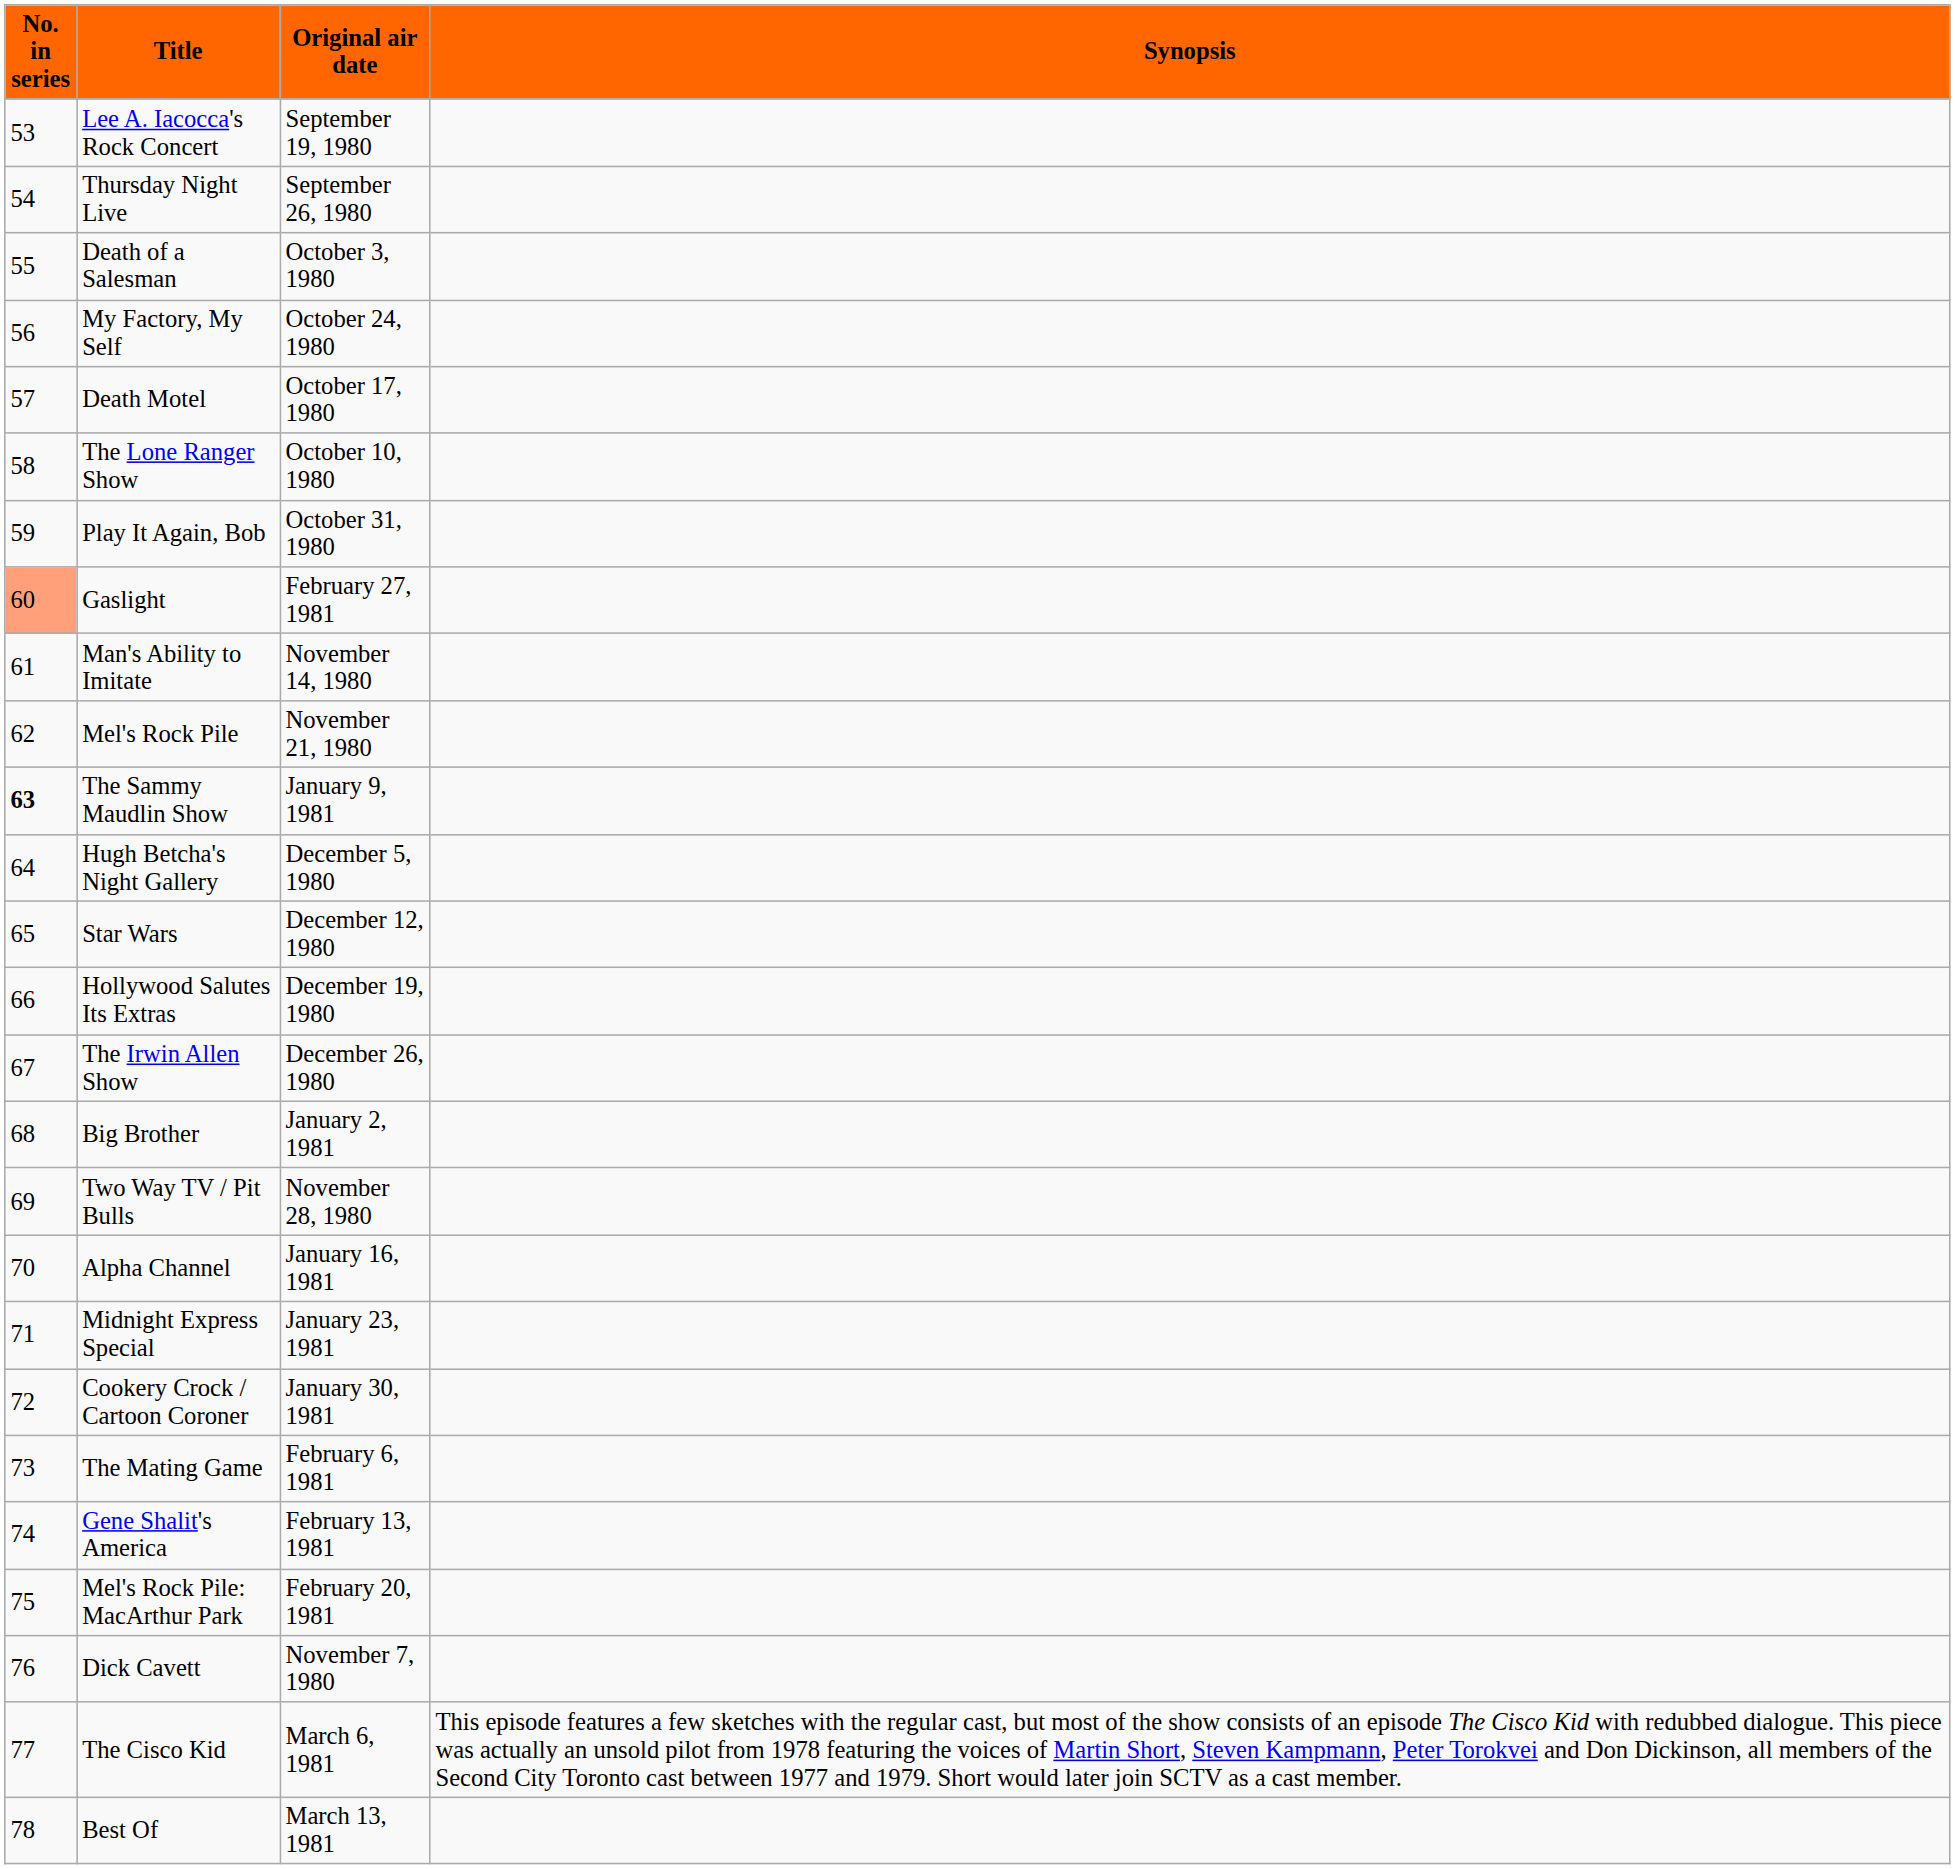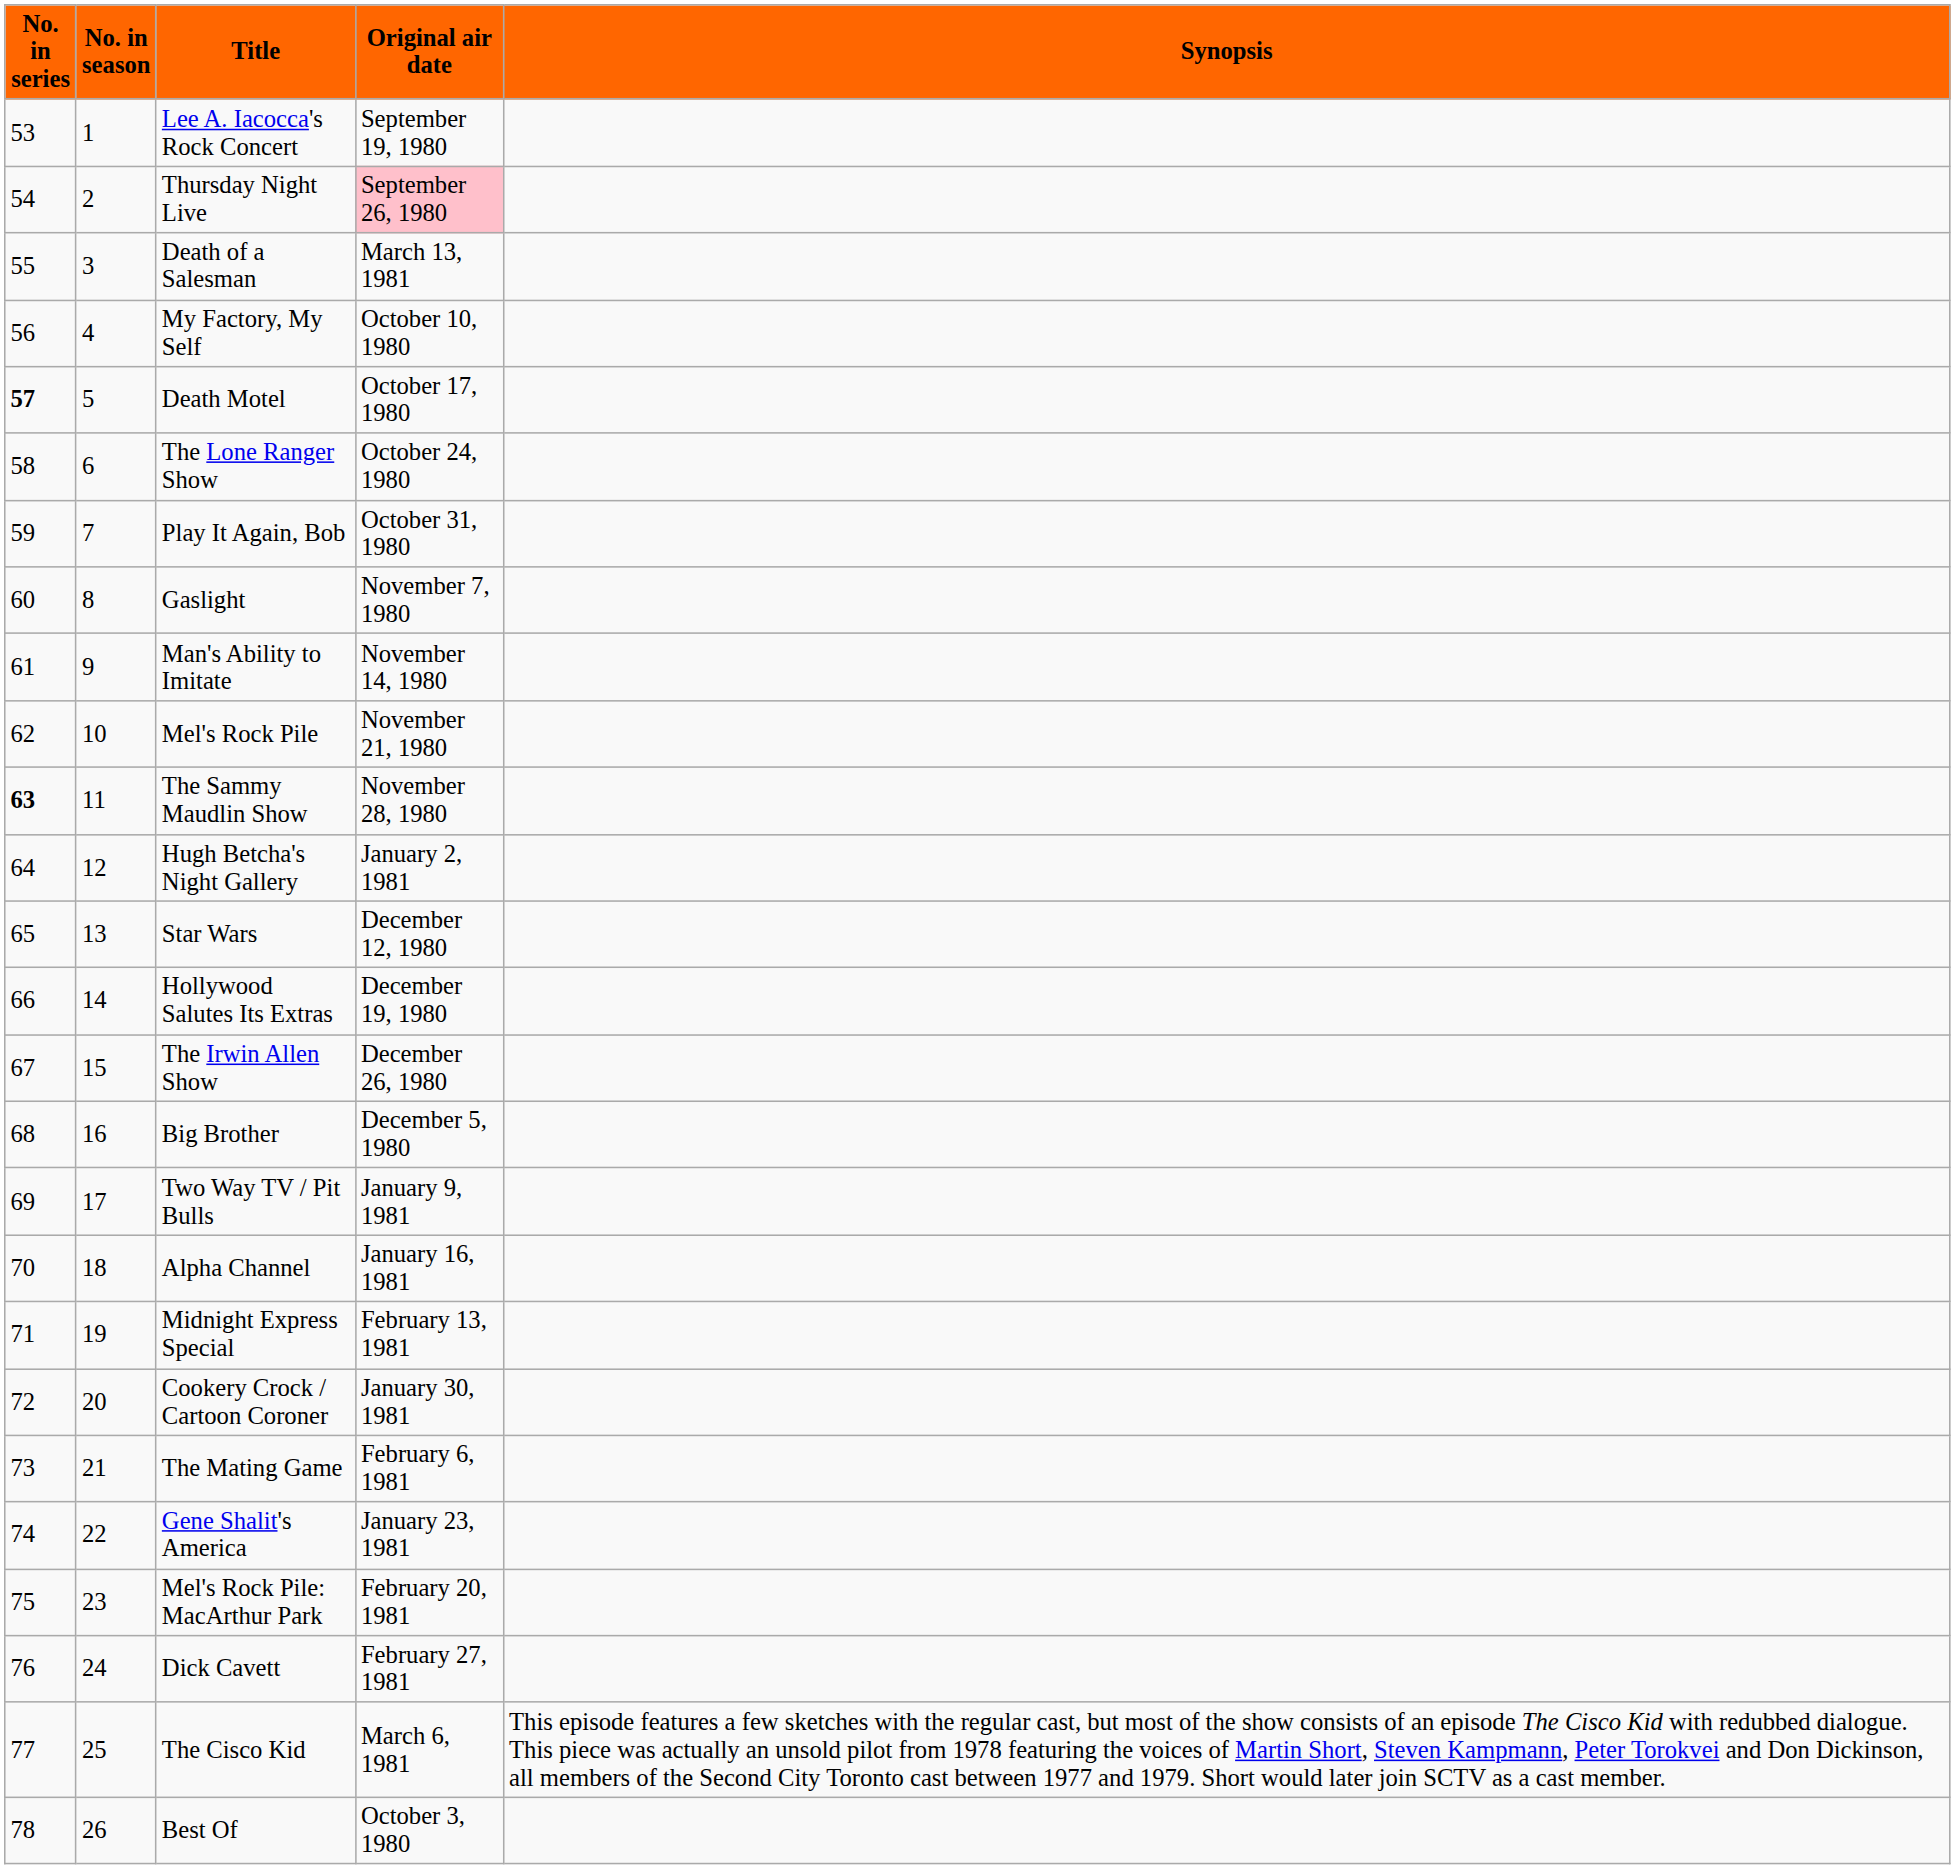+ column: No. in season | 1 | 2 | 3 | 4 | 5 | 6 | 7 | 8 | 9 | 10 | 11 | 12 | 13 | 14 | 15 | 16 | 17 | 18 | 19 | 20 | 21 | 22 | 23 | 24 | 25 | 26
Thursday Night Live | Original air date: no background -> pink background
Death of a Salesman | Original air date: October 3, 1980 -> March 13, 1981
My Factory, My Self | Original air date: October 24, 1980 -> October 10, 1980
Death Motel | No. in series: normal -> bold
The Lone Ranger Show | Original air date: October 10, 1980 -> October 24, 1980
Gaslight | No. in series: lightsalmon background -> no background
Gaslight | Original air date: February 27, 1981 -> November 7, 1980
The Sammy Maudlin Show | Original air date: January 9, 1981 -> November 28, 1980
Hugh Betcha's Night Gallery | Original air date: December 5, 1980 -> January 2, 1981
Big Brother | Original air date: January 2, 1981 -> December 5, 1980
Two Way TV / Pit Bulls | Original air date: November 28, 1980 -> January 9, 1981
Midnight Express Special | Original air date: January 23, 1981 -> February 13, 1981
Gene Shalit's America | Original air date: February 13, 1981 -> January 23, 1981
Dick Cavett | Original air date: November 7, 1980 -> February 27, 1981
Best Of | Original air date: March 13, 1981 -> October 3, 1980
